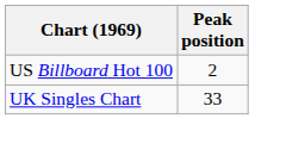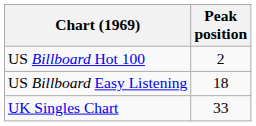+ row: US Billboard Easy Listening | 18
